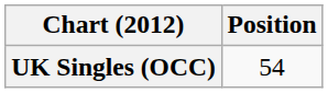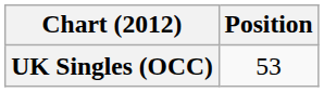UK Singles (OCC) | Position: 54 -> 53
